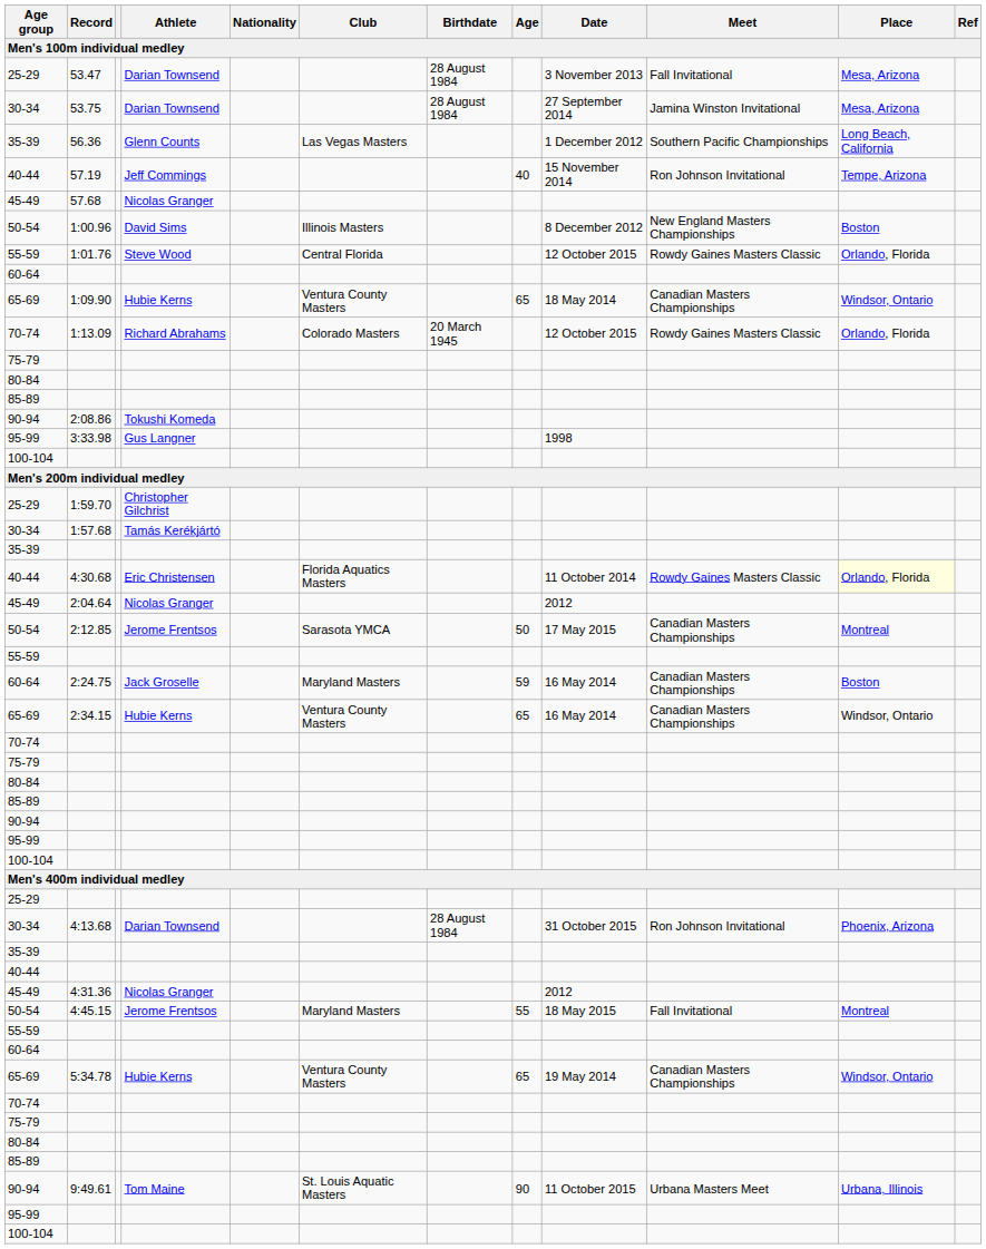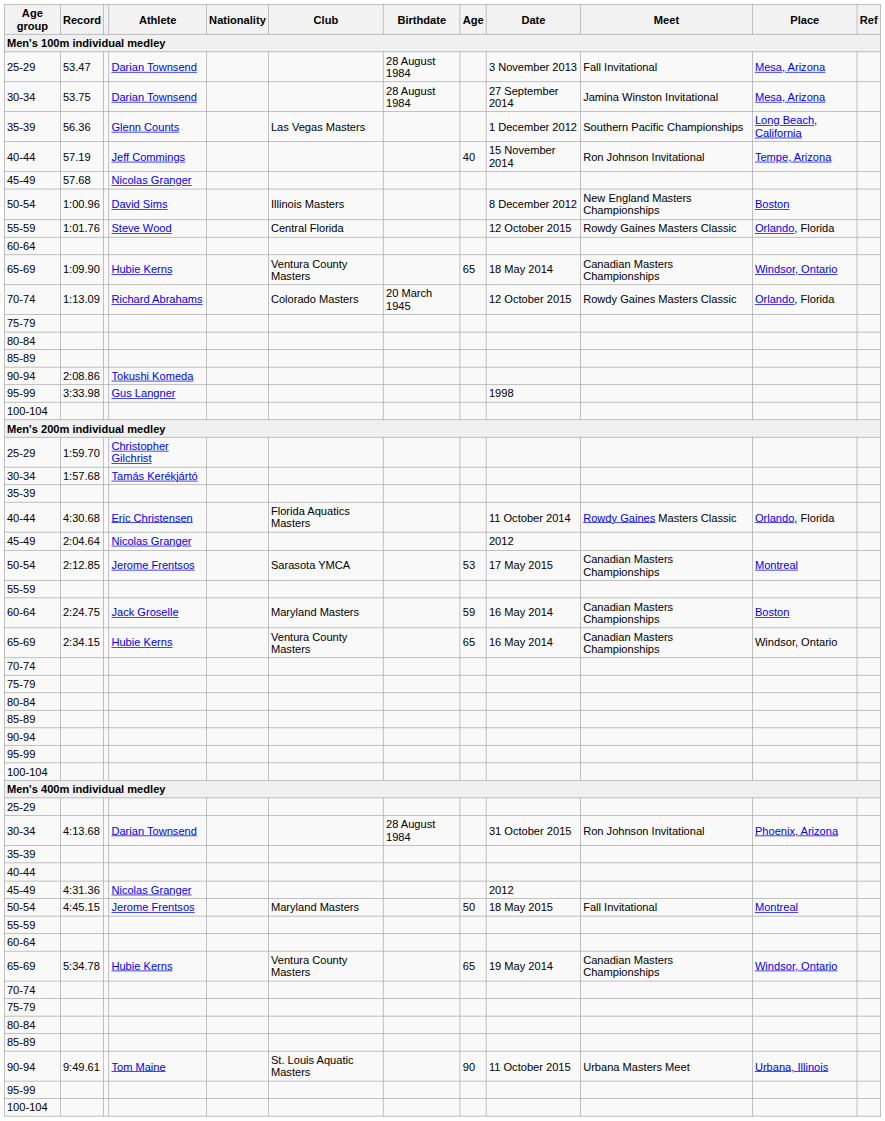4:30.68 | Place: lightyellow background -> no background
2:12.85 | Age: 50 -> 53
4:45.15 | Age: 55 -> 50
